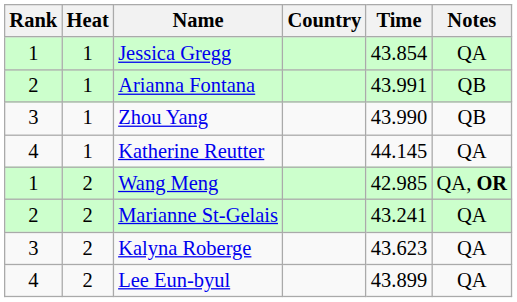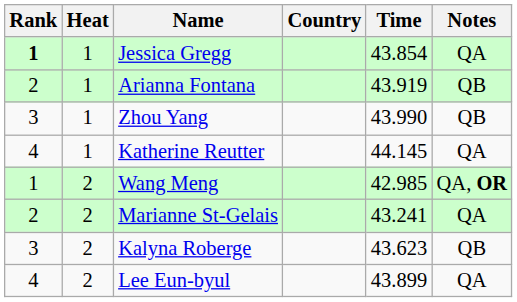Jessica Gregg | Rank: normal -> bold
Arianna Fontana | Time: 43.991 -> 43.919
Kalyna Roberge | Notes: QA -> QB
